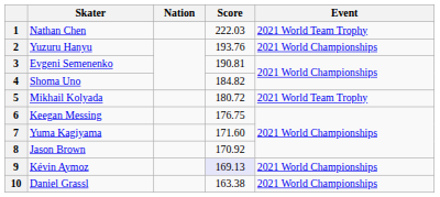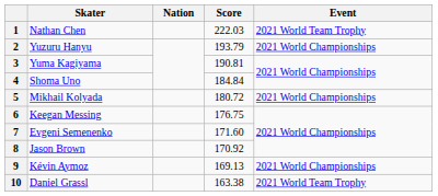2 | Score: 193.76 -> 193.79
3 | Skater: Evgeni Semenenko -> Yuma Kagiyama
4 | Score: 184.82 -> 184.84
5 | Event: 2021 World Team Trophy -> 2021 World Championships
7 | Skater: Yuma Kagiyama -> Evgeni Semenenko
9 | Score: lavender background -> no background
10 | Event: 2021 World Championships -> 2021 World Team Trophy
